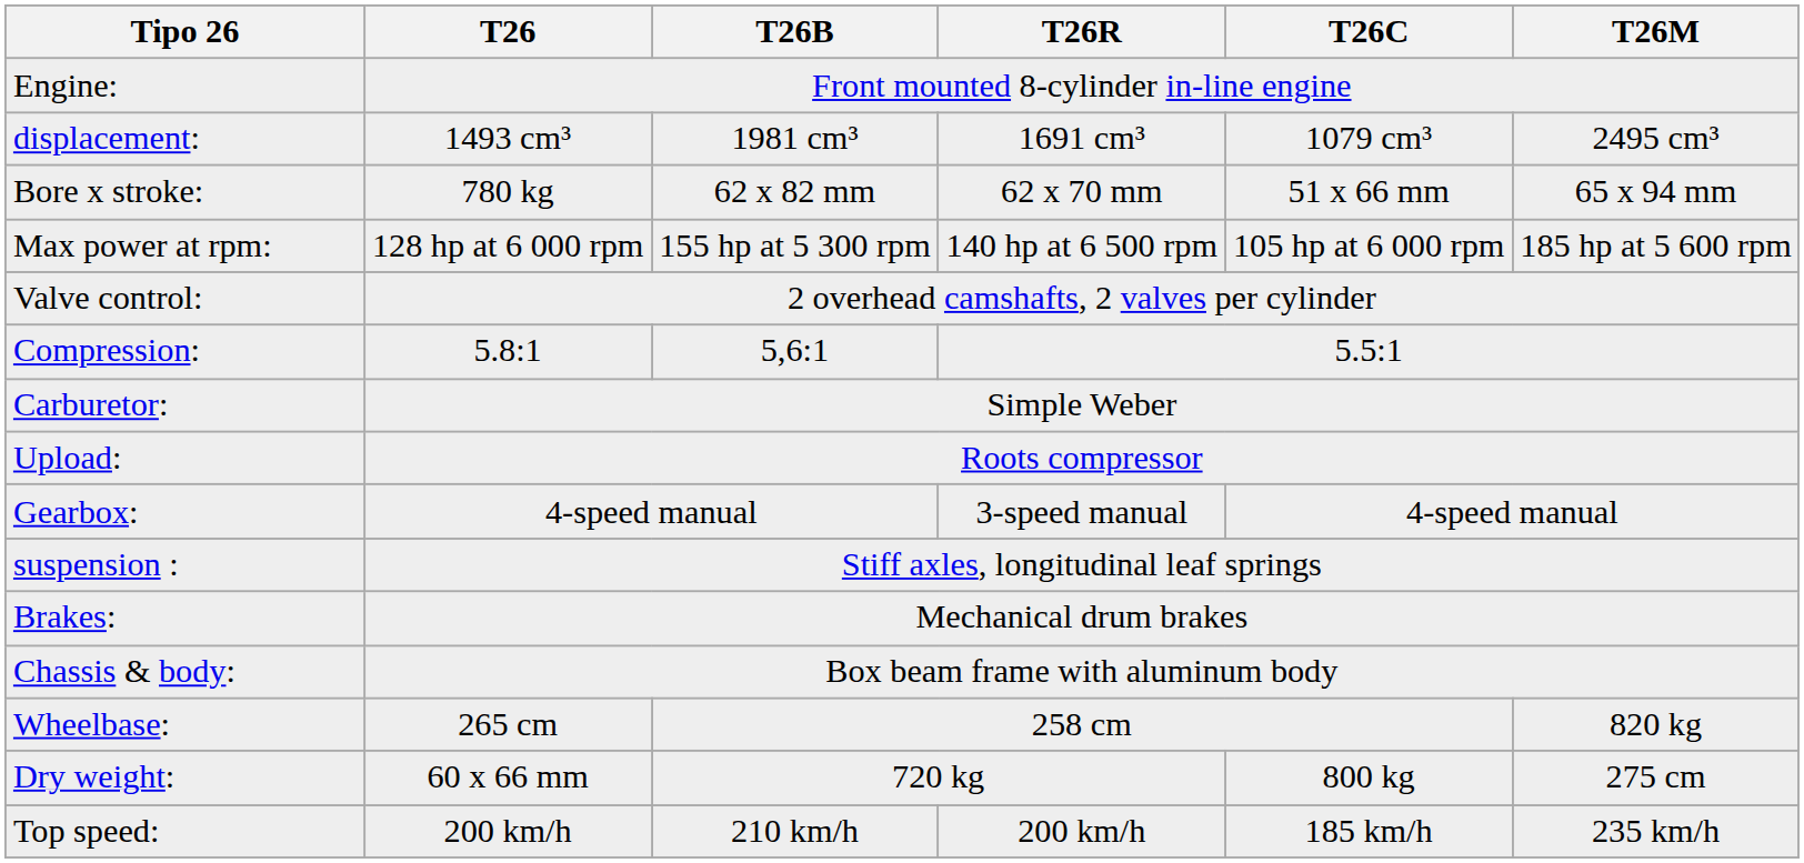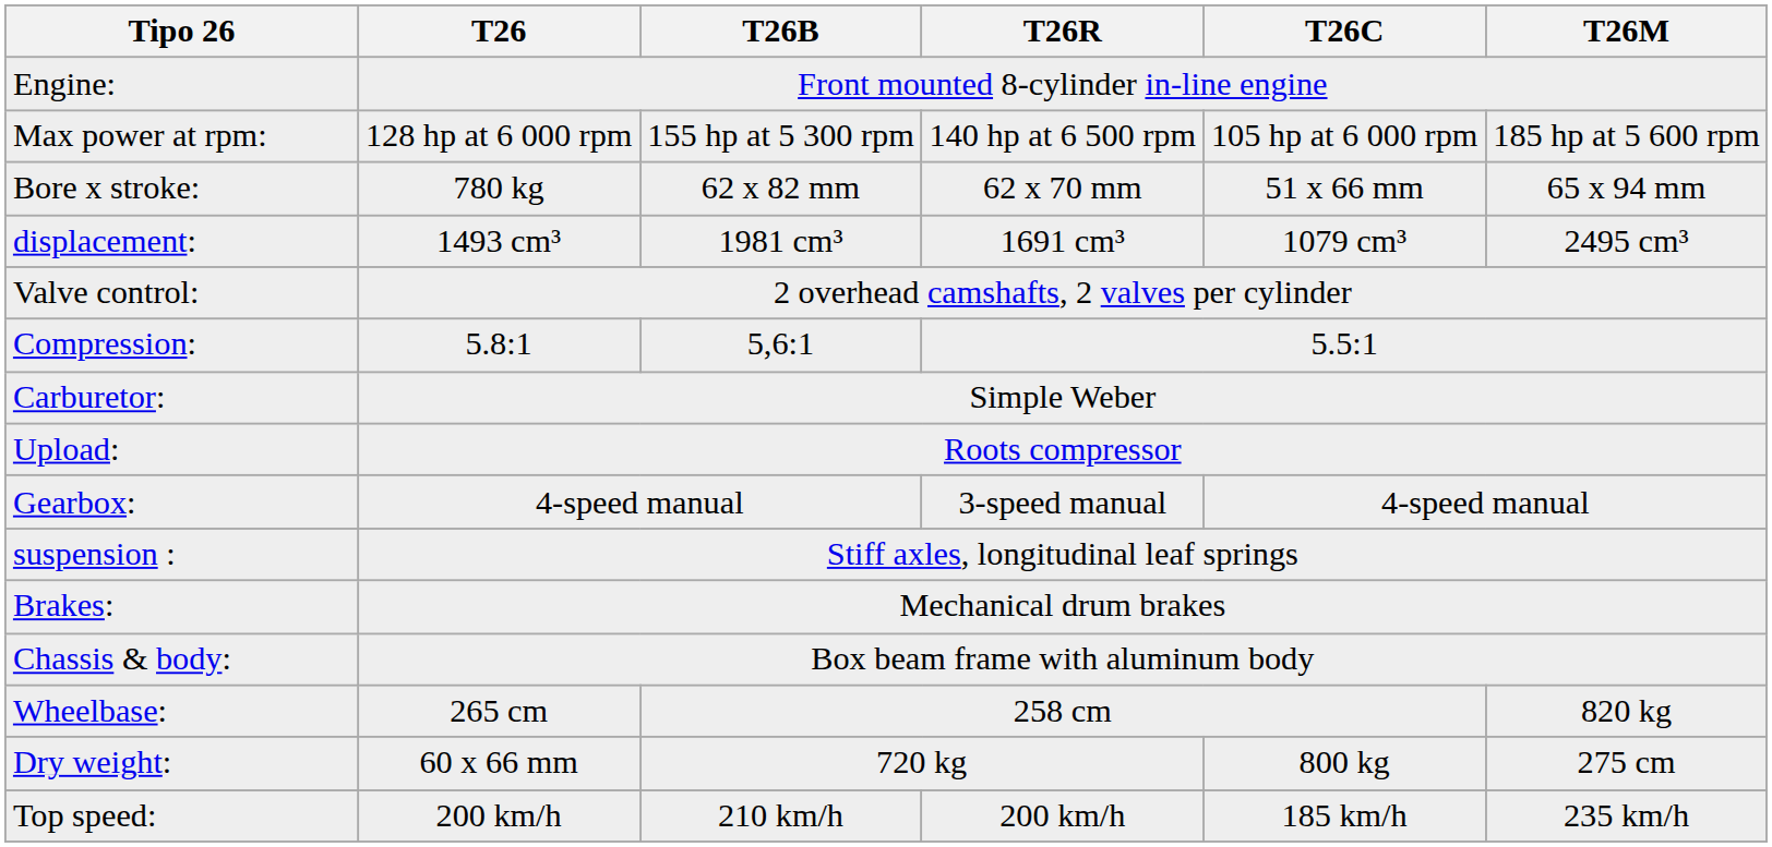rows swapped: displacement: <-> Max power at rpm:
